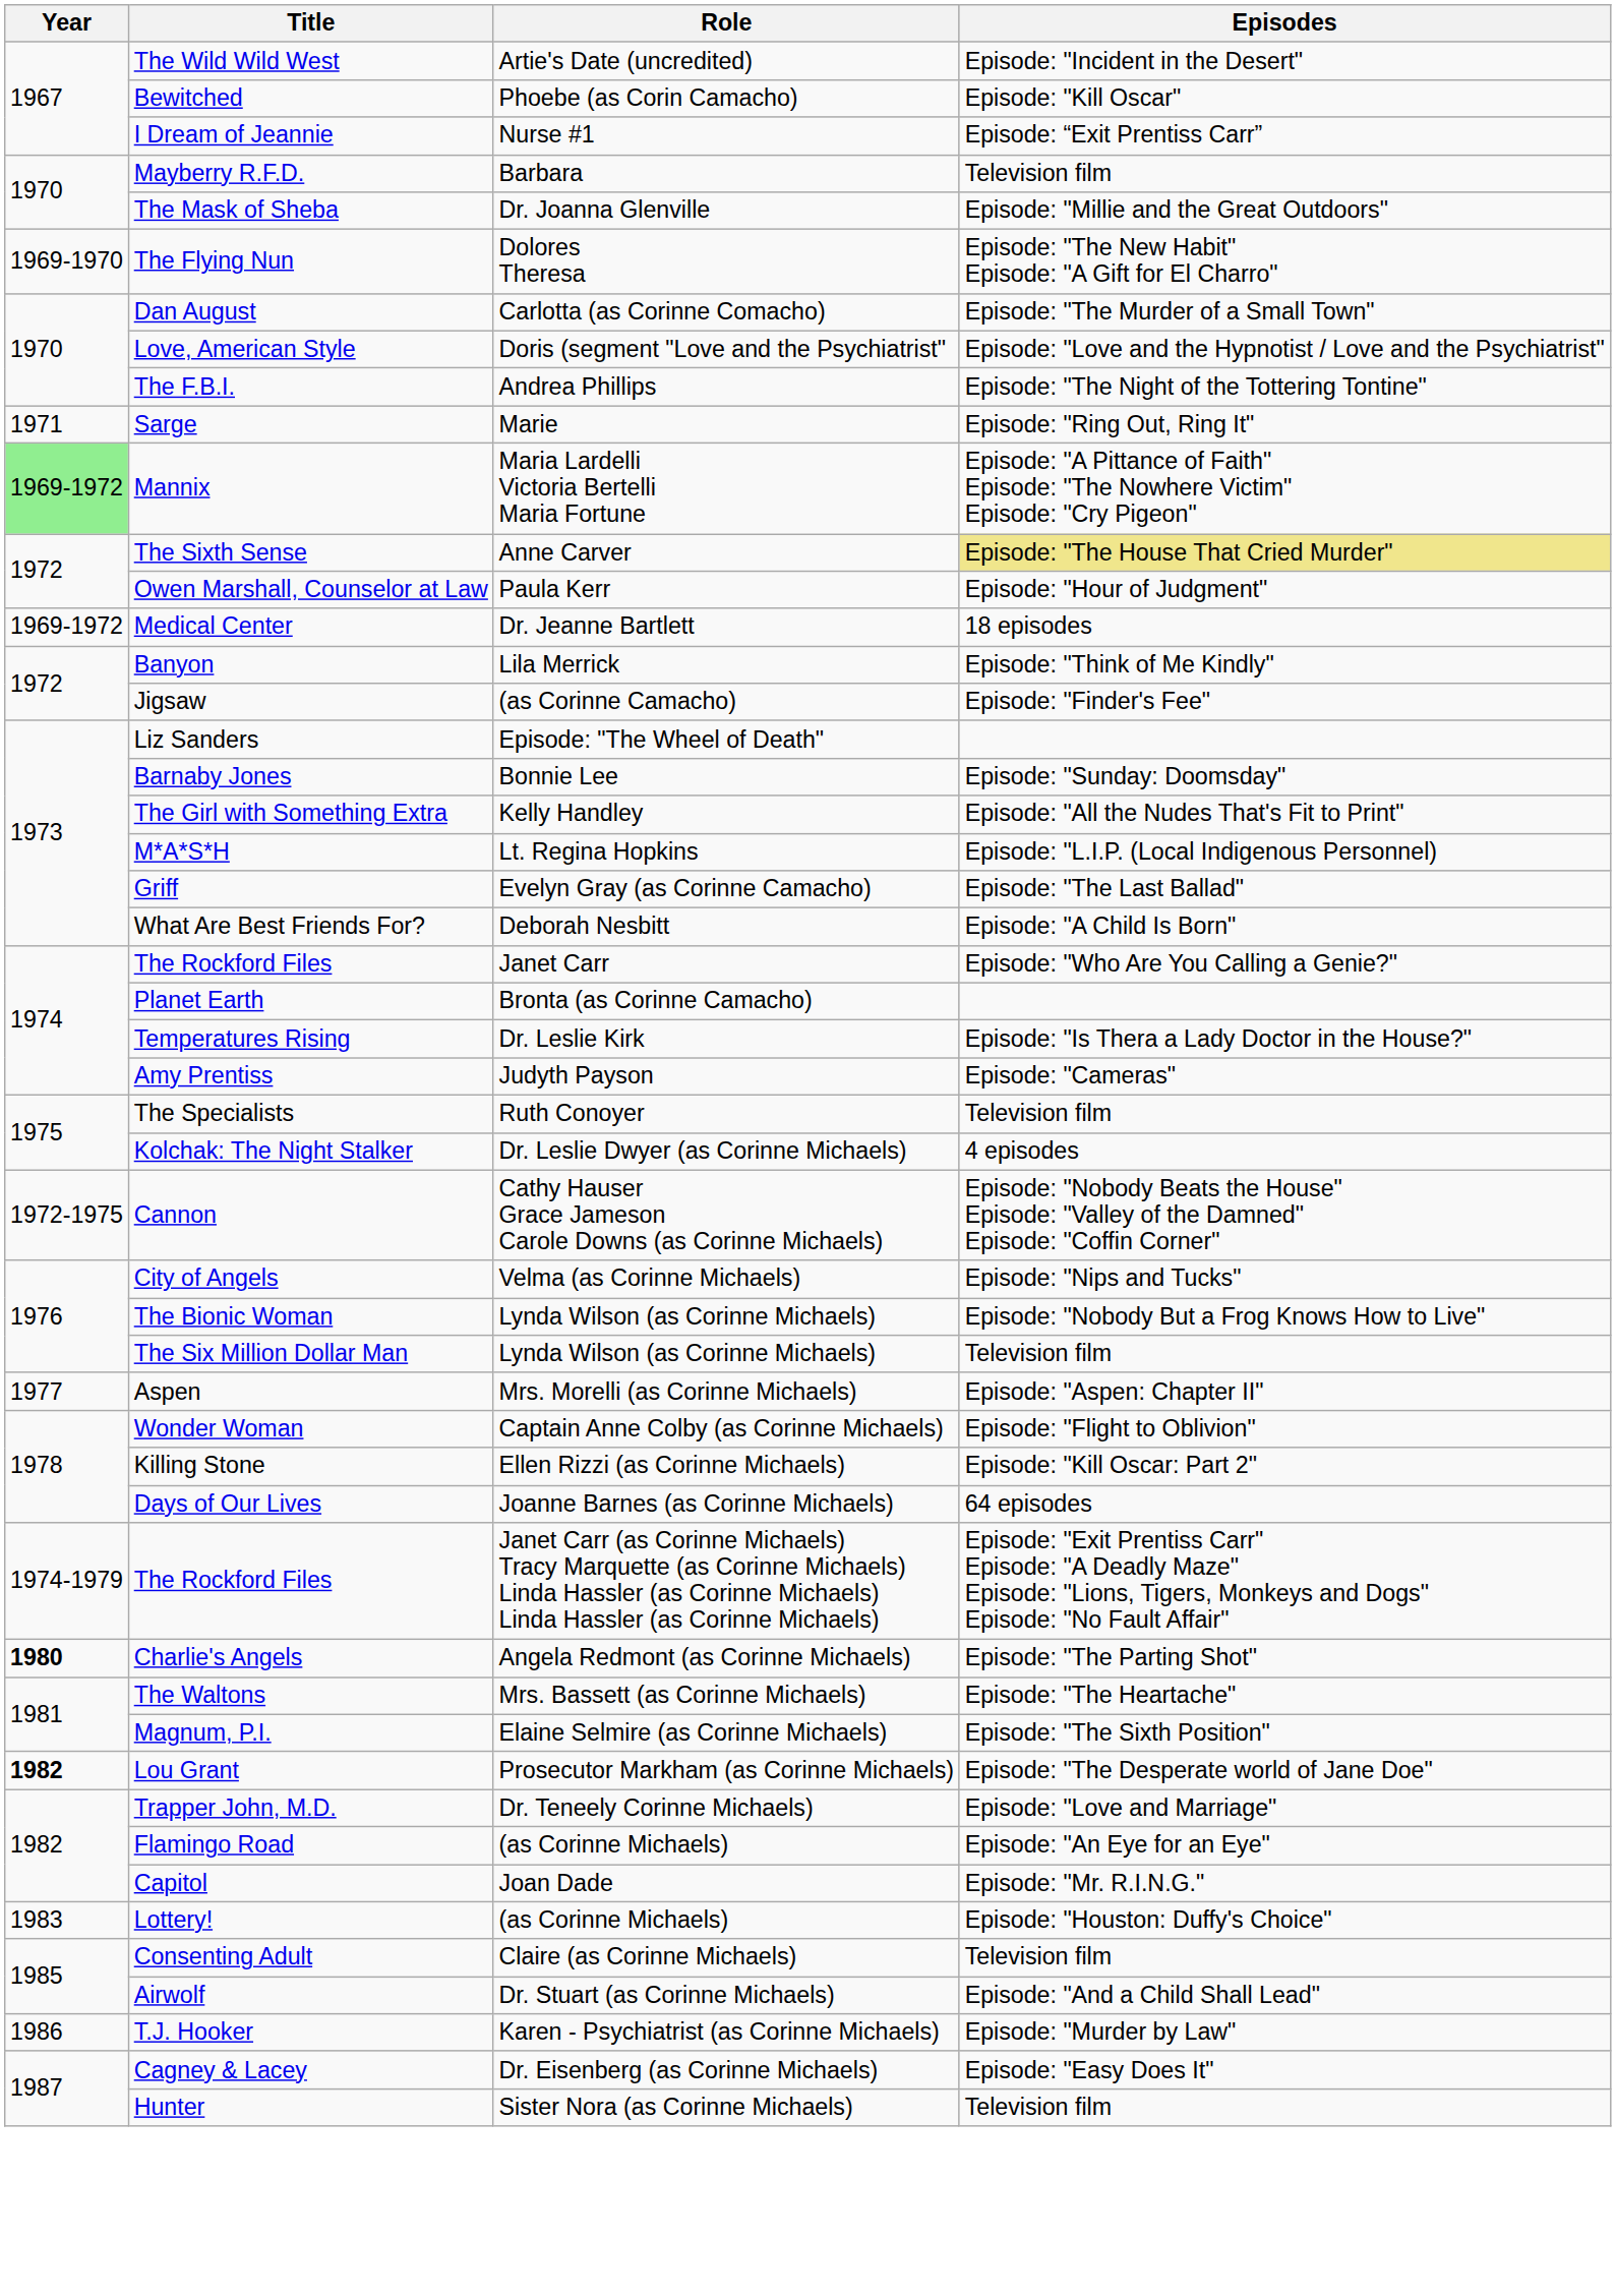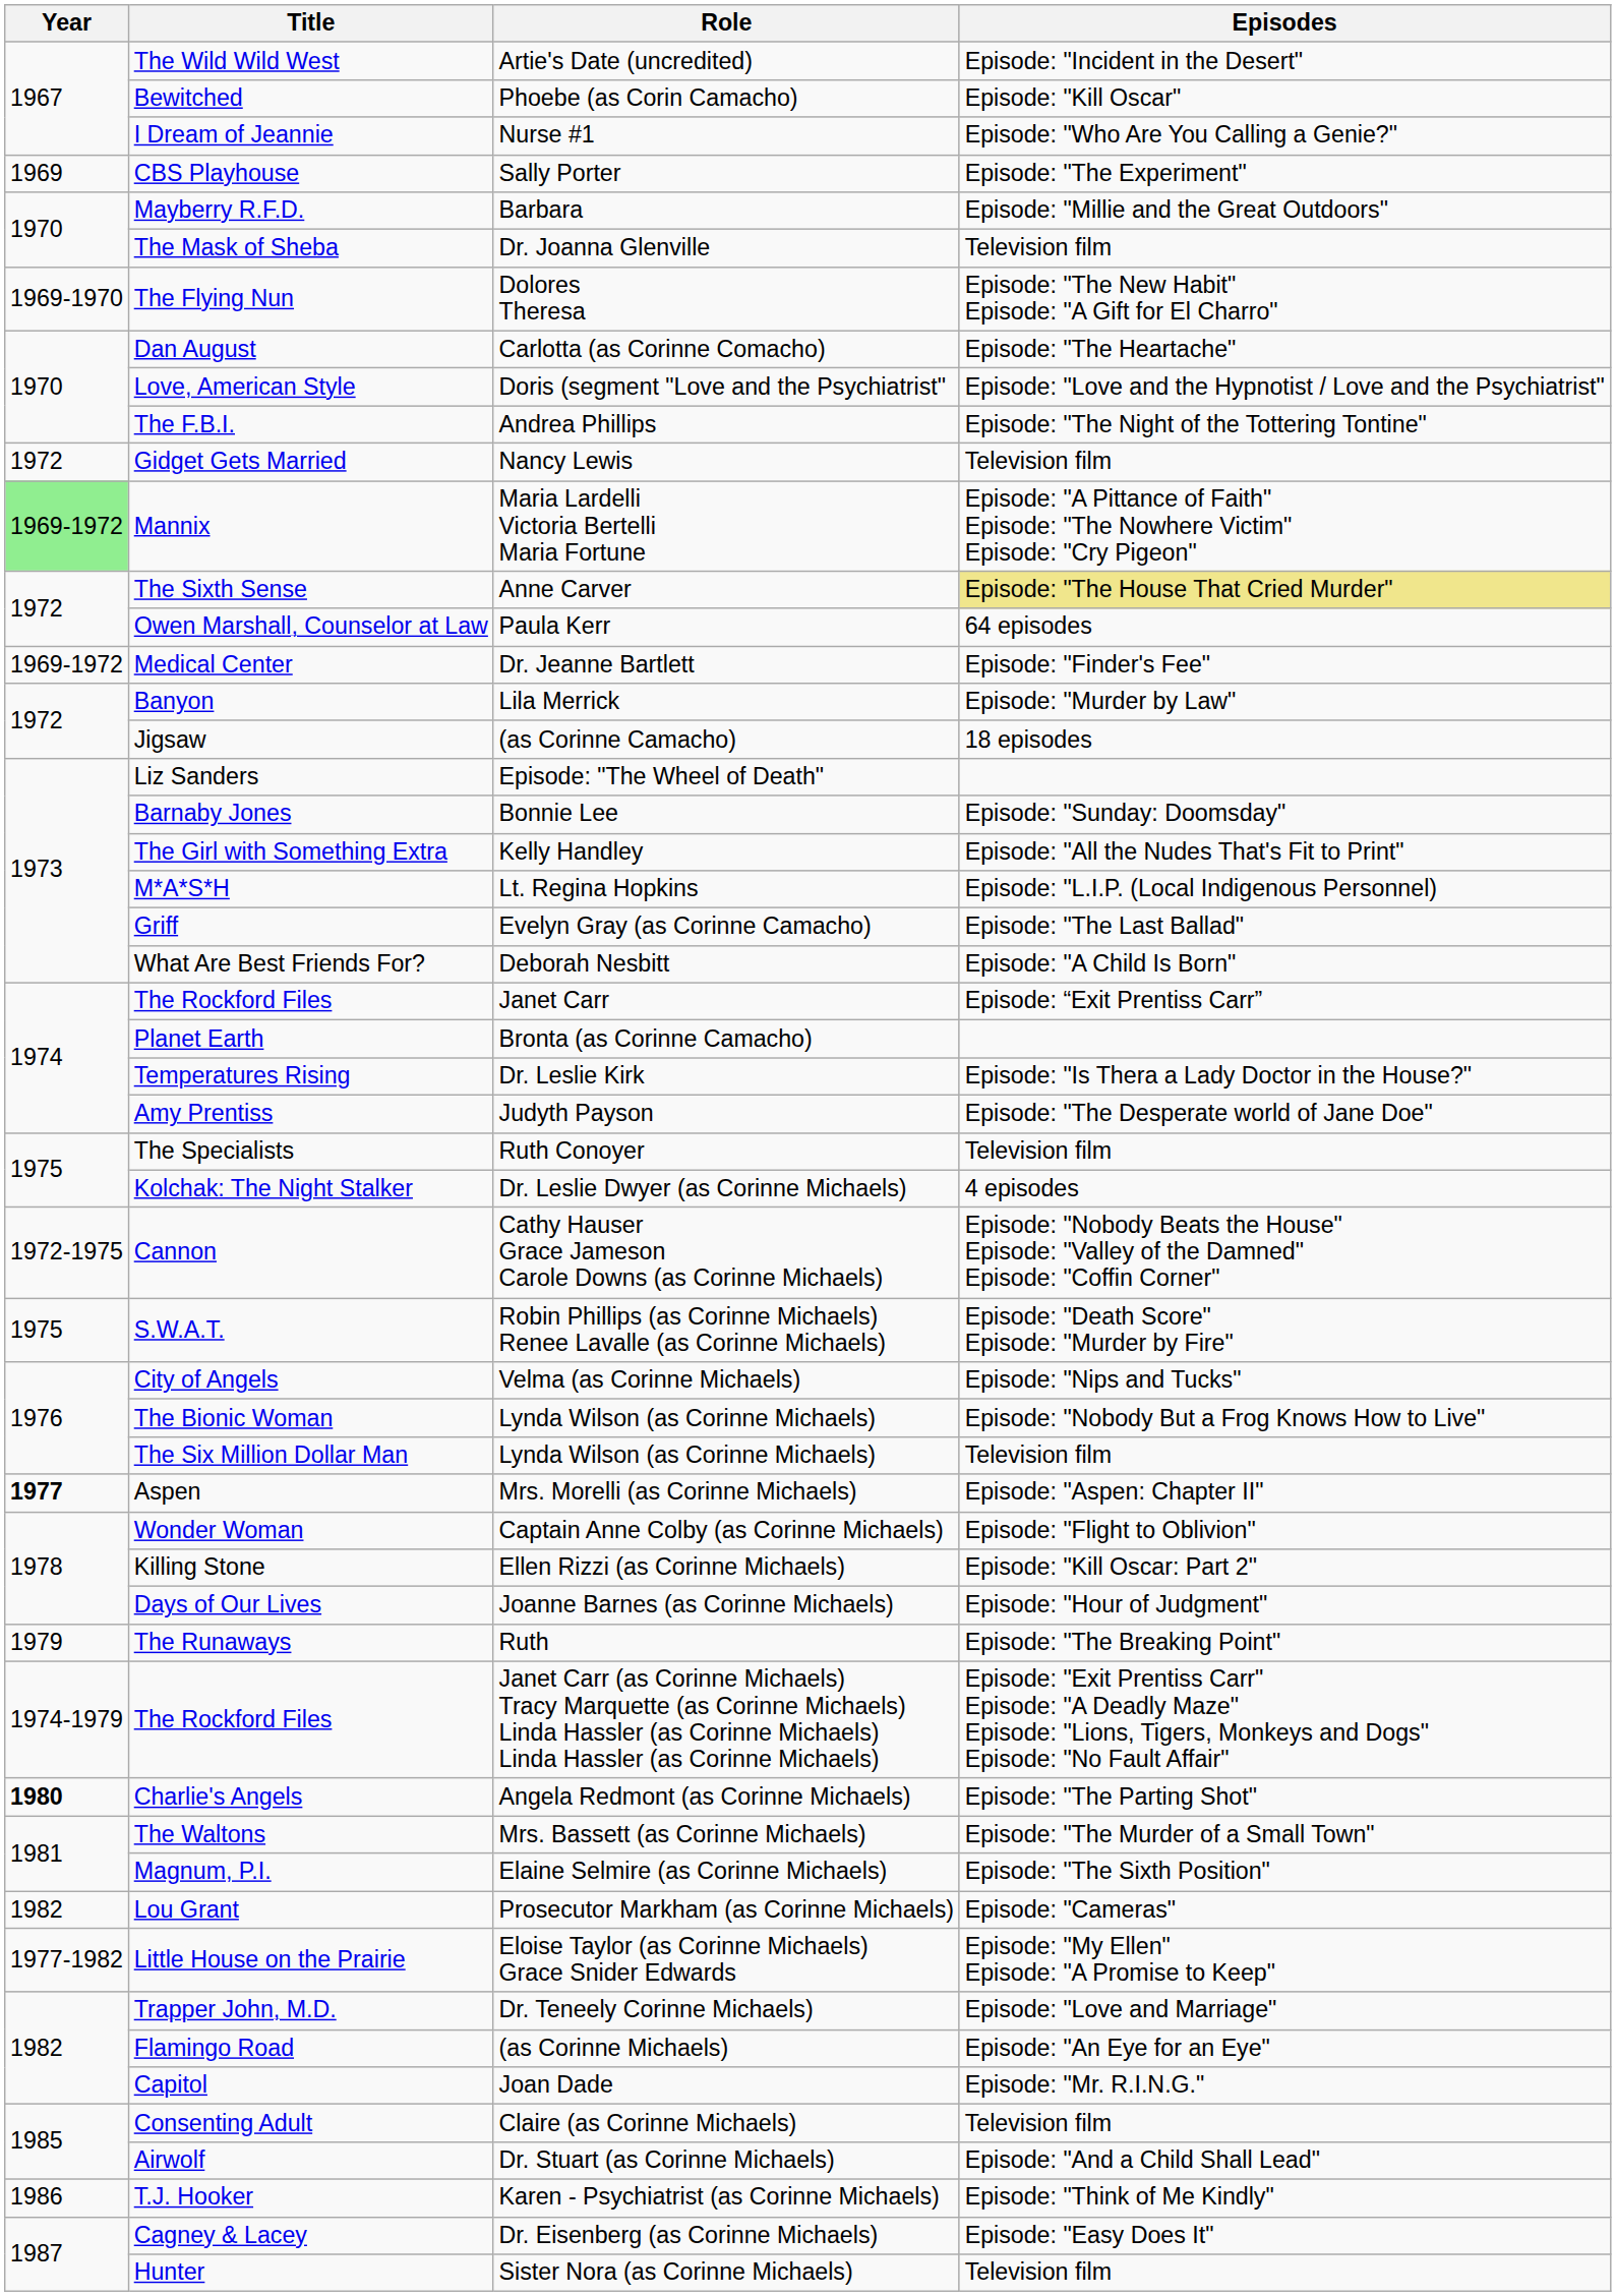I Dream of Jeannie | Episodes: Episode: “Exit Prentiss Carr” -> Episode: "Who Are You Calling a Genie?"
+ row: 1969 | CBS Playhouse | Sally Porter | Episode: "The Experiment"
Mayberry R.F.D. | Episodes: Television film -> Episode: "Millie and the Great Outdoors"
The Mask of Sheba | Episodes: Episode: "Millie and the Great Outdoors" -> Television film
Dan August | Episodes: Episode: "The Murder of a Small Town" -> Episode: "The Heartache"
- row: 1971 | Sarge | Marie | Episode: "Ring Out, Ring It"
+ row: 1972 | Gidget Gets Married | Nancy Lewis | Television film
Owen Marshall, Counselor at Law | Episodes: Episode: "Hour of Judgment" -> 64 episodes
Medical Center | Episodes: 18 episodes -> Episode: "Finder's Fee"
Banyon | Episodes: Episode: "Think of Me Kindly" -> Episode: "Murder by Law"
Jigsaw | Episodes: Episode: "Finder's Fee" -> 18 episodes
The Rockford Files / Janet Carr | Episodes: Episode: "Who Are You Calling a Genie?" -> Episode: “Exit Prentiss Carr”
Amy Prentiss | Episodes: Episode: "Cameras" -> Episode: "The Desperate world of Jane Doe"
+ row: 1975 | S.W.A.T. | Robin Phillips (as Corinne Michaels) Renee Lavalle (as Corinne Michaels) | Episode: "Death Score" Episode: "Murder by Fire"
Aspen | Year: normal -> bold
Days of Our Lives | Episodes: 64 episodes -> Episode: "Hour of Judgment"
+ row: 1979 | The Runaways | Ruth | Episode: "The Breaking Point"
The Waltons | Episodes: Episode: "The Heartache" -> Episode: "The Murder of a Small Town"
Lou Grant | Year: bold -> normal
Lou Grant | Episodes: Episode: "The Desperate world of Jane Doe" -> Episode: "Cameras"
+ row: 1977-1982 | Little House on the Prairie | Eloise Taylor (as Corinne Michaels) Grace Snider Edwards | Episode: "My Ellen" Episode: "A Promise to Keep"
- row: 1983 | Lottery! | (as Corinne Michaels) | Episode: "Houston: Duffy's Choice"
T.J. Hooker | Episodes: Episode: "Murder by Law" -> Episode: "Think of Me Kindly"
